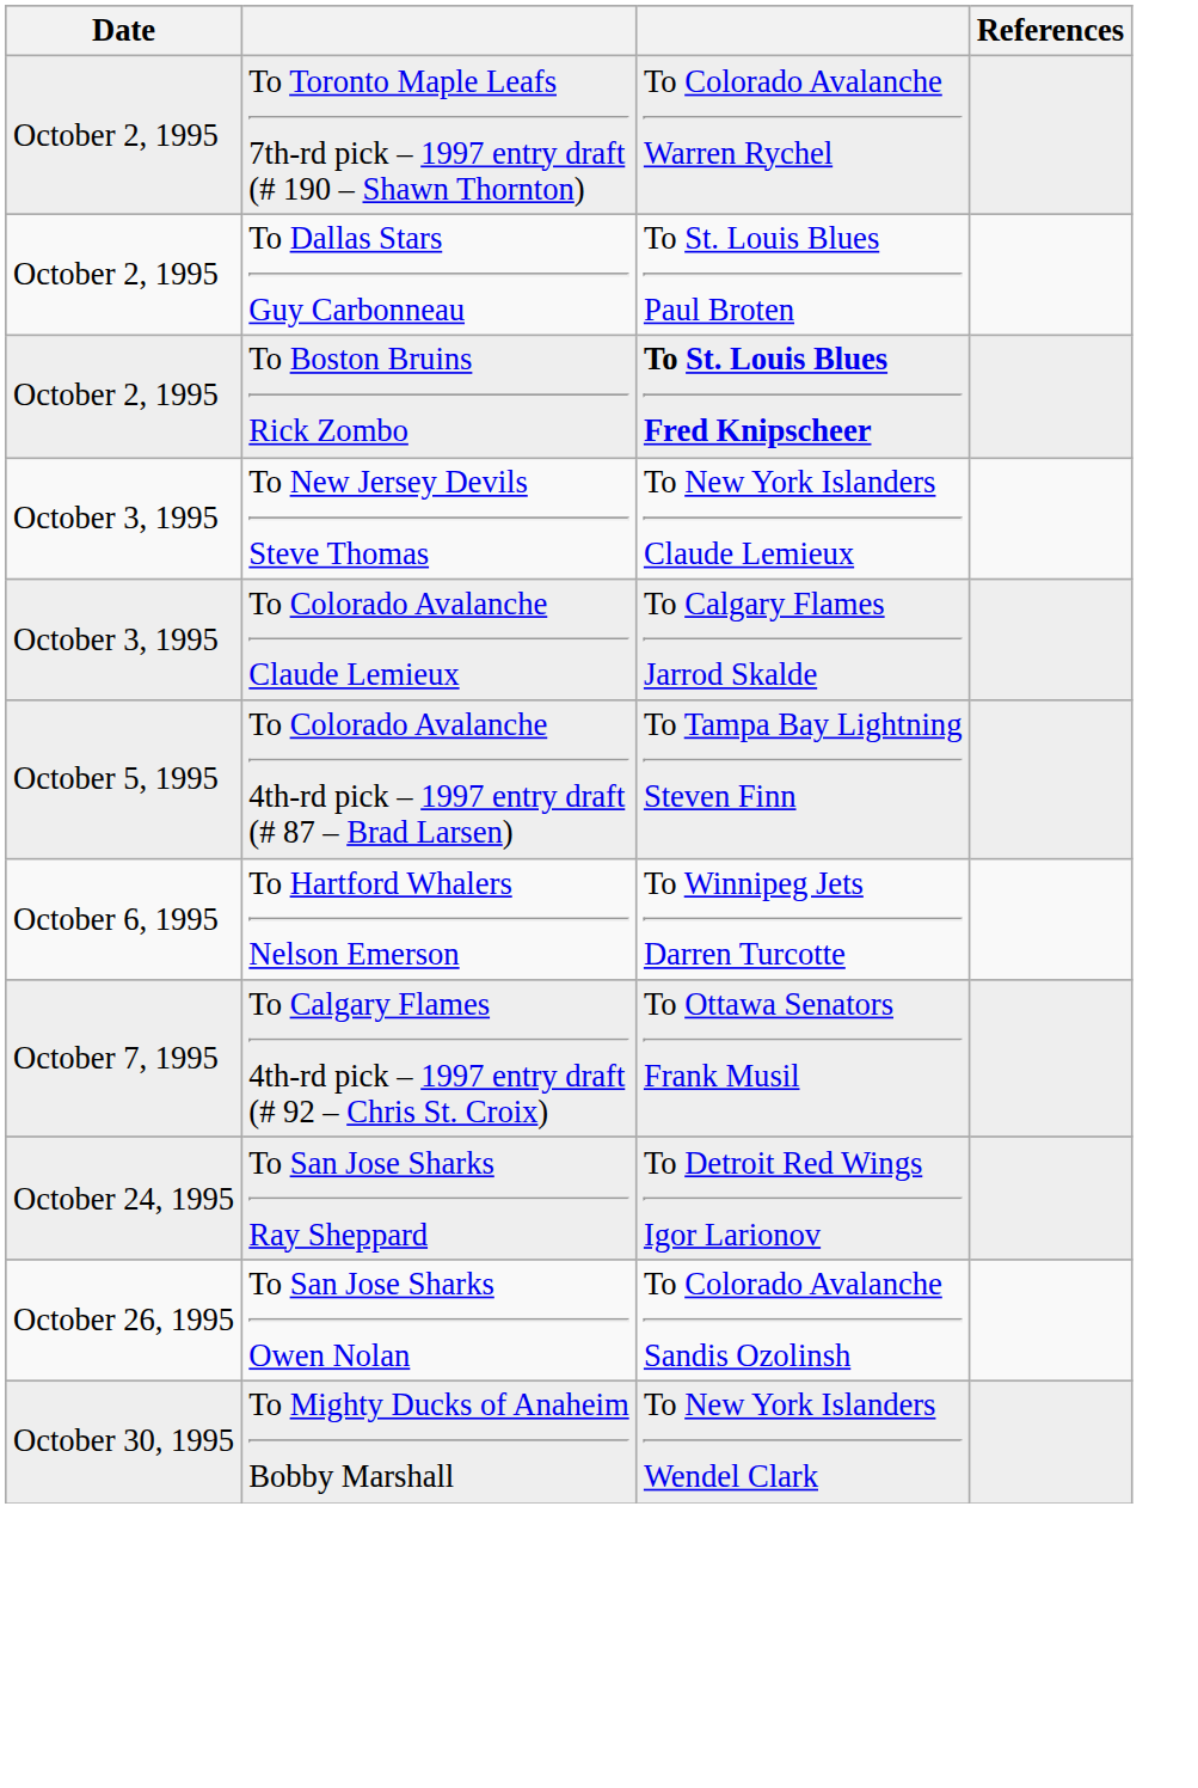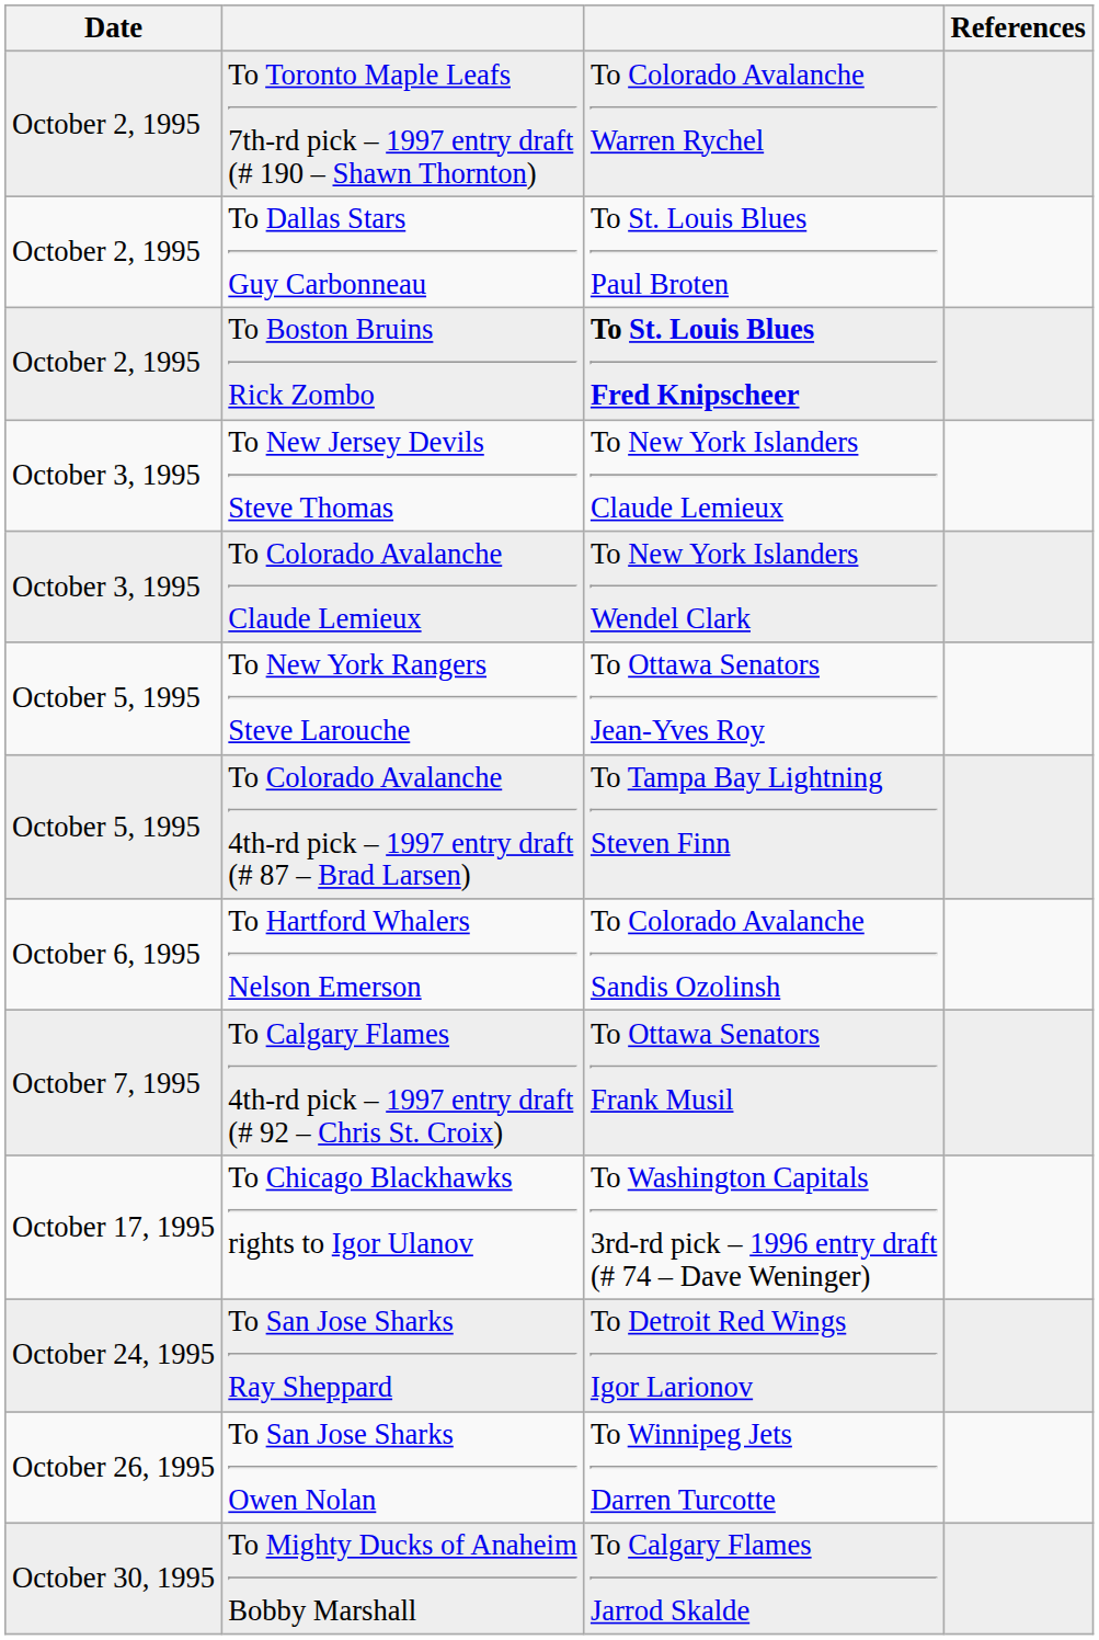To Colorado Avalanche Claude Lemieux | column 3: To Calgary Flames Jarrod Skalde -> To New York Islanders Wendel Clark
+ row: October 5, 1995 | To New York Rangers Steve Larouche | To Ottawa Senators Jean-Yves Roy
To Hartford Whalers Nelson Emerson | column 3: To Winnipeg Jets Darren Turcotte -> To Colorado Avalanche Sandis Ozolinsh
+ row: October 17, 1995 | To Chicago Blackhawks rights to Igor Ulanov | To Washington Capitals 3rd-rd pick – 1996 entry draft (# 74 – Dave Weninger)
To San Jose Sharks Owen Nolan | column 3: To Colorado Avalanche Sandis Ozolinsh -> To Winnipeg Jets Darren Turcotte
To Mighty Ducks of Anaheim Bobby Marshall | column 3: To New York Islanders Wendel Clark -> To Calgary Flames Jarrod Skalde
